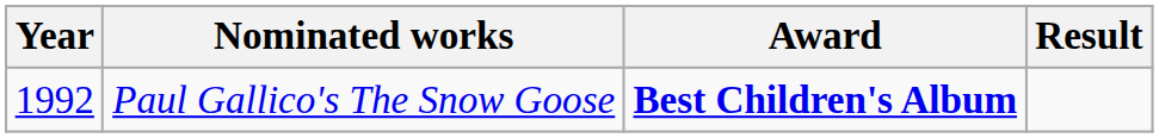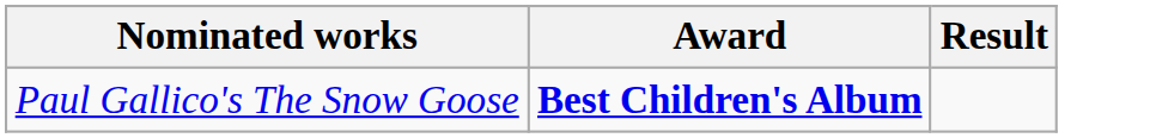- column: Year | 1992
